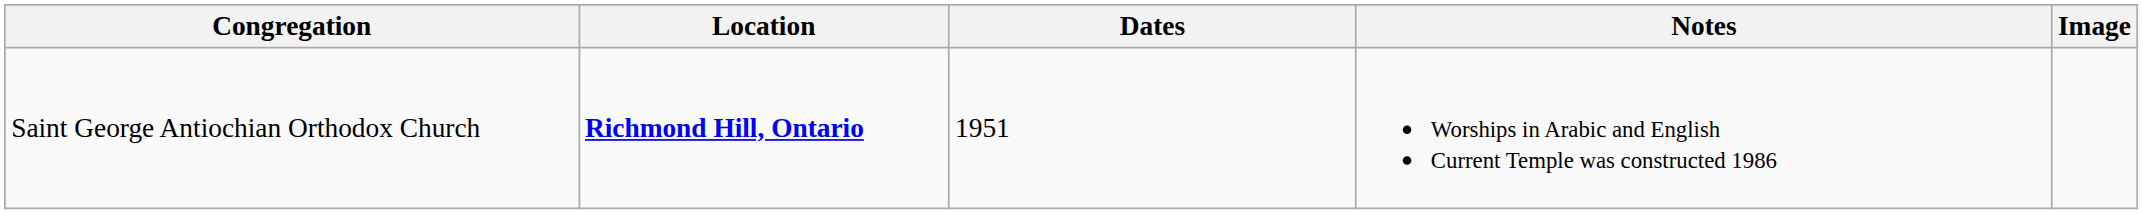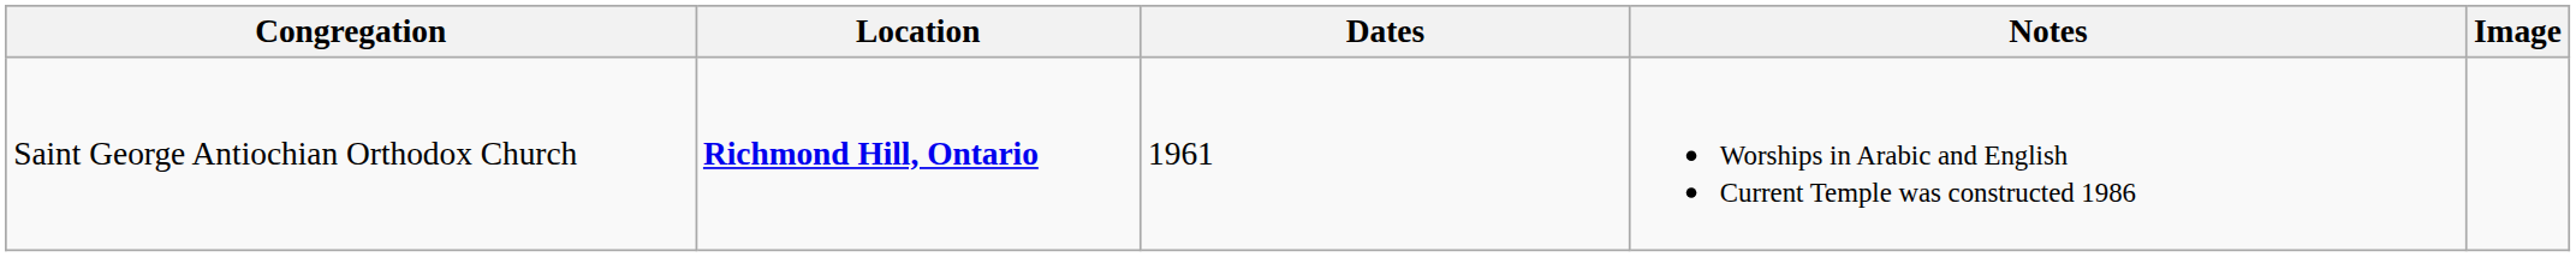Saint George Antiochian Orthodox Church | Dates: 1951 -> 1961
